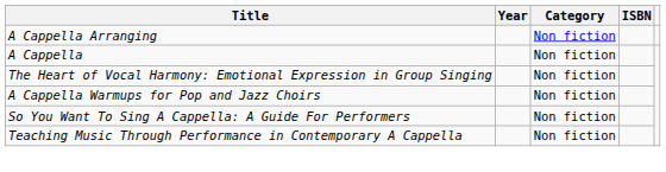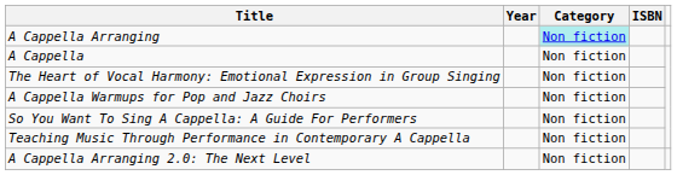A Cappella Arranging | Category: no background -> paleturquoise background
+ row: A Cappella Arranging 2.0: The Next Level | Non fiction
